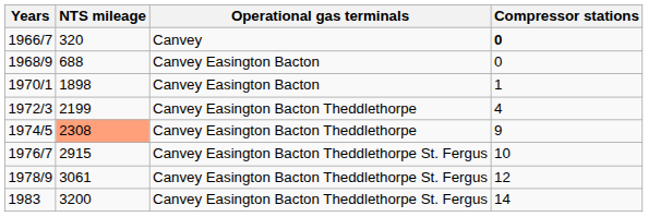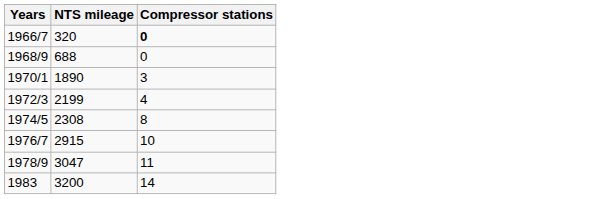- column: Operational gas terminals | Canvey | Canvey Easington Bacton | Canvey Easington Bacton | Canvey Easington Bacton Theddlethorpe | Canvey Easington Bacton Theddlethorpe | Canvey Easington Bacton Theddlethorpe St. Fergus | Canvey Easington Bacton Theddlethorpe St. Fergus | Canvey Easington Bacton Theddlethorpe St. Fergus
1970/1 | NTS mileage: 1898 -> 1890
1970/1 | Compressor stations: 1 -> 3
1974/5 | NTS mileage: lightsalmon background -> no background
1974/5 | Compressor stations: 9 -> 8
1978/9 | NTS mileage: 3061 -> 3047
1978/9 | Compressor stations: 12 -> 11
